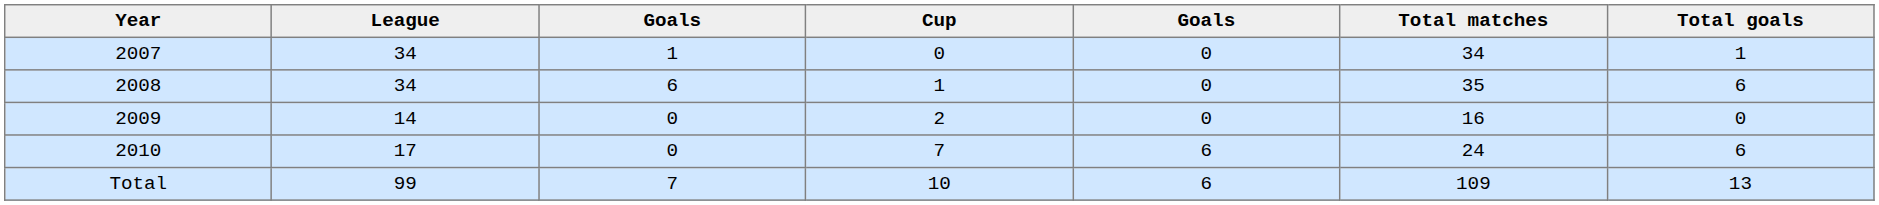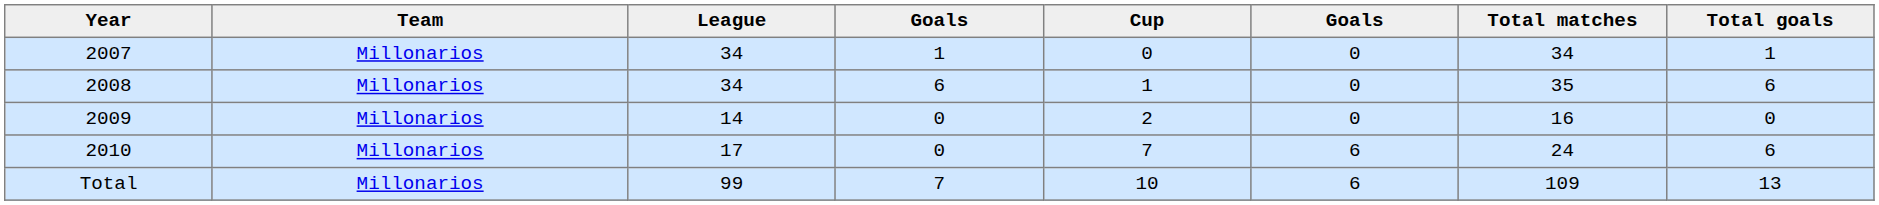+ column: Team | Millonarios | Millonarios | Millonarios | Millonarios | Millonarios
